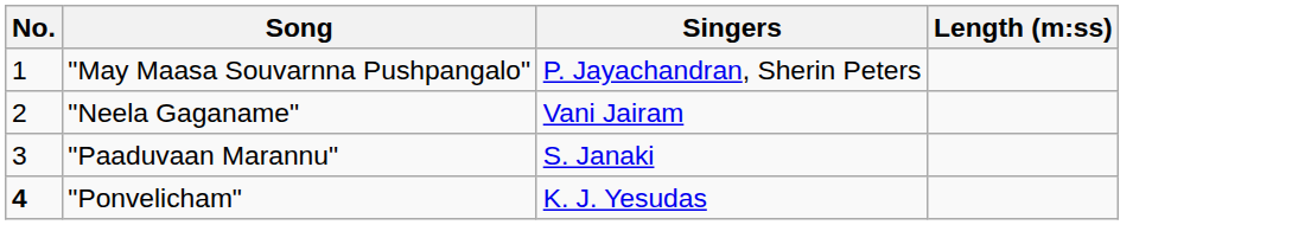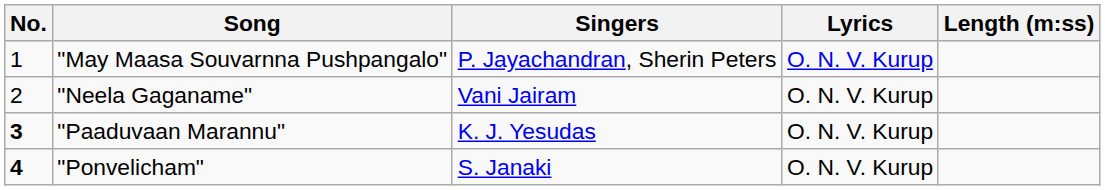+ column: Lyrics | O. N. V. Kurup | O. N. V. Kurup | O. N. V. Kurup | O. N. V. Kurup
"Paaduvaan Marannu" | No.: normal -> bold
"Paaduvaan Marannu" | Singers: S. Janaki -> K. J. Yesudas
"Ponvelicham" | Singers: K. J. Yesudas -> S. Janaki
